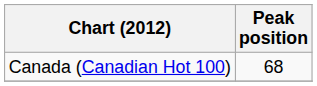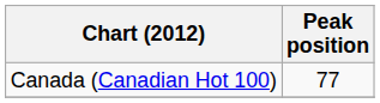Canada (Canadian Hot 100) | Peak position: 68 -> 77
